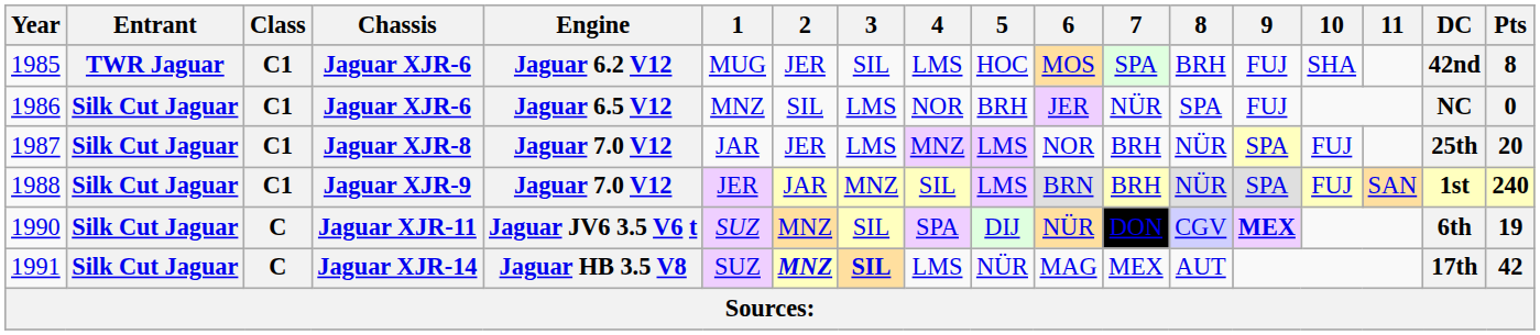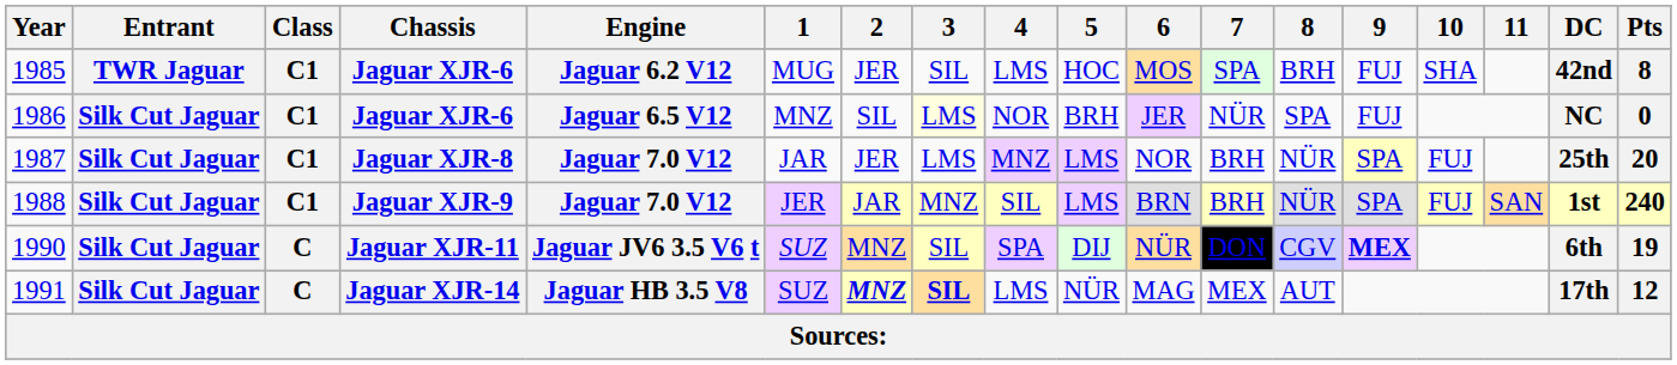1986 | 3: no background -> lightyellow background
1991 | Pts: 42 -> 12
